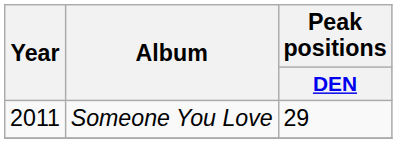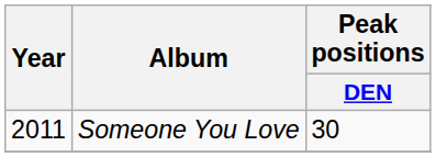Someone You Love | Peak positions / DEN: 29 -> 30
